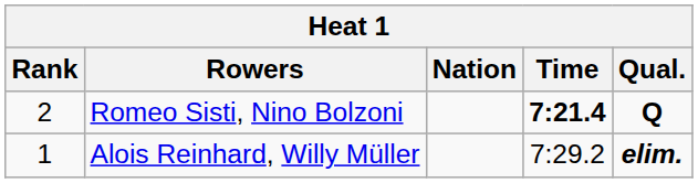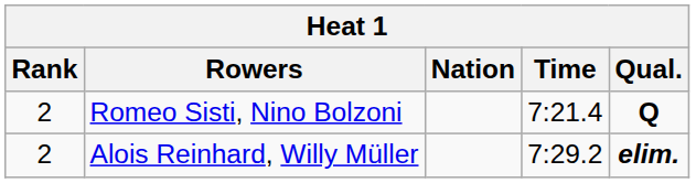Romeo Sisti, Nino Bolzoni | Time: bold -> normal
Alois Reinhard, Willy Müller | Rank: 1 -> 2
